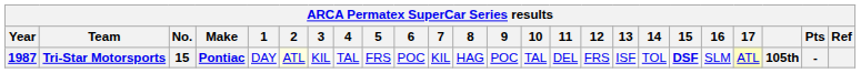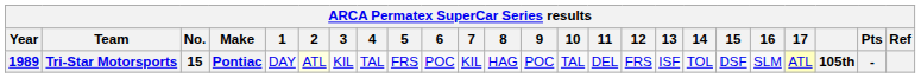Tri-Star Motorsports | Year: 1987 -> 1989
Tri-Star Motorsports | 15: bold -> normal
